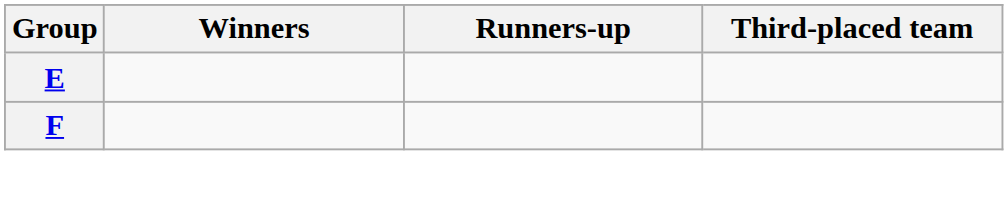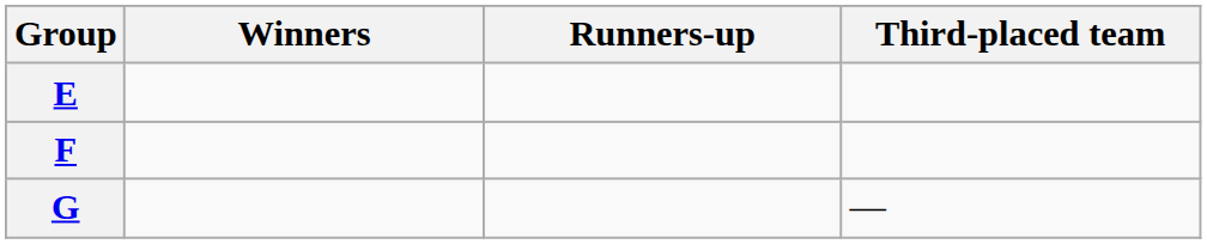+ row: G | —
